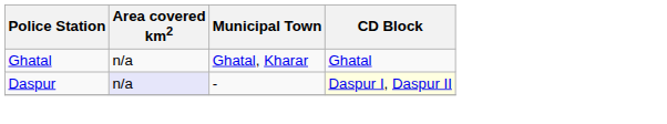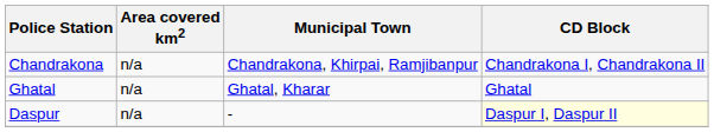+ row: Chandrakona | n/a | Chandrakona, Khirpai, Ramjibanpur | Chandrakona I, Chandrakona II
Daspur | Area covered km2: lavender background -> no background
